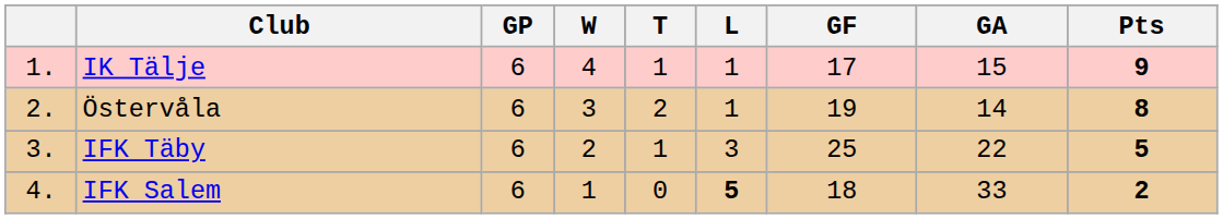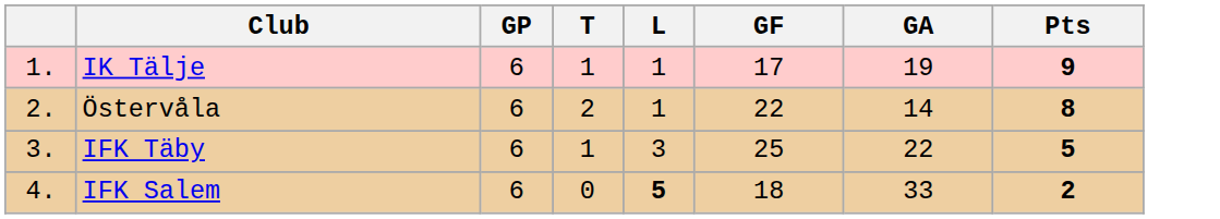- column: W | 4 | 3 | 2 | 1
IK Tälje | GA: 15 -> 19
Östervåla | GF: 19 -> 22
